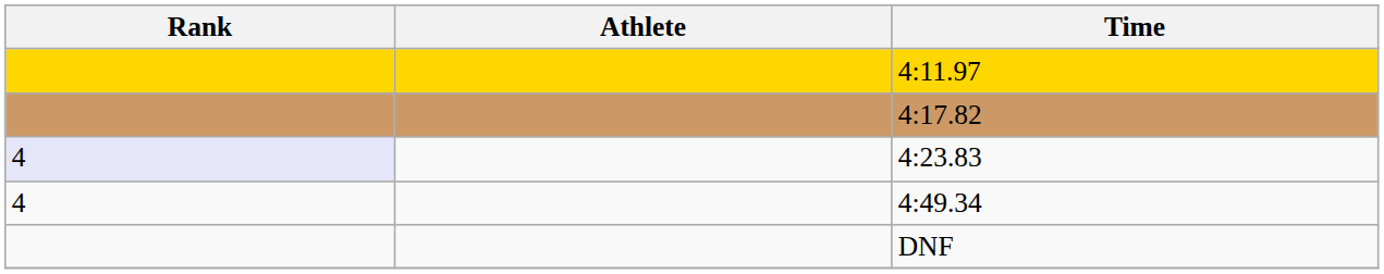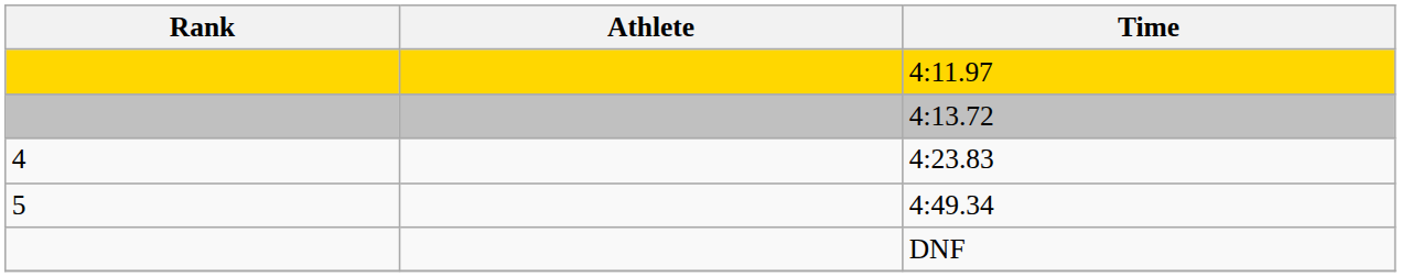+ row: 4:13.72
- row: 4:17.82
4:23.83 | Rank: lavender background -> no background
4:49.34 | Rank: 4 -> 5
